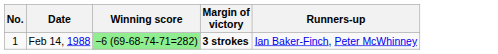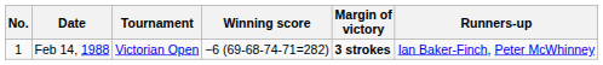+ column: Tournament | Victorian Open
Feb 14, 1988 | Winning score: lightgreen background -> no background
